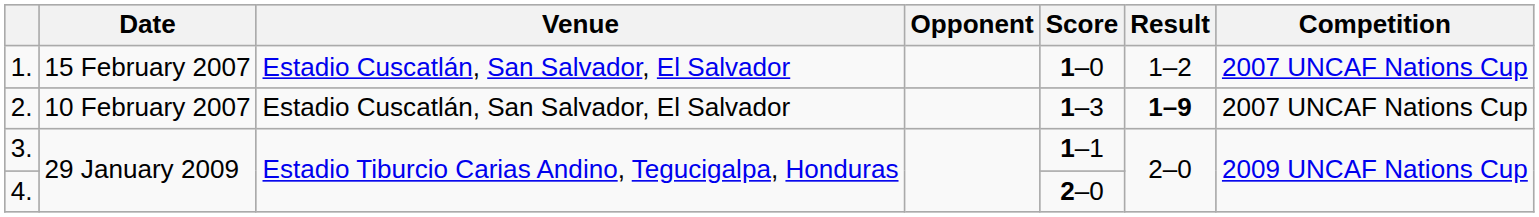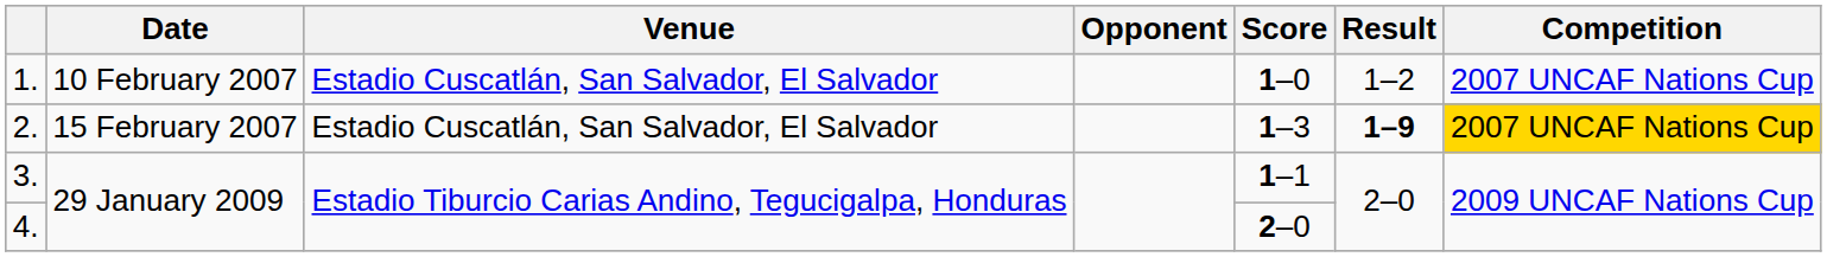1. | Date: 15 February 2007 -> 10 February 2007
2. | Date: 10 February 2007 -> 15 February 2007
2. | Competition: no background -> gold background
